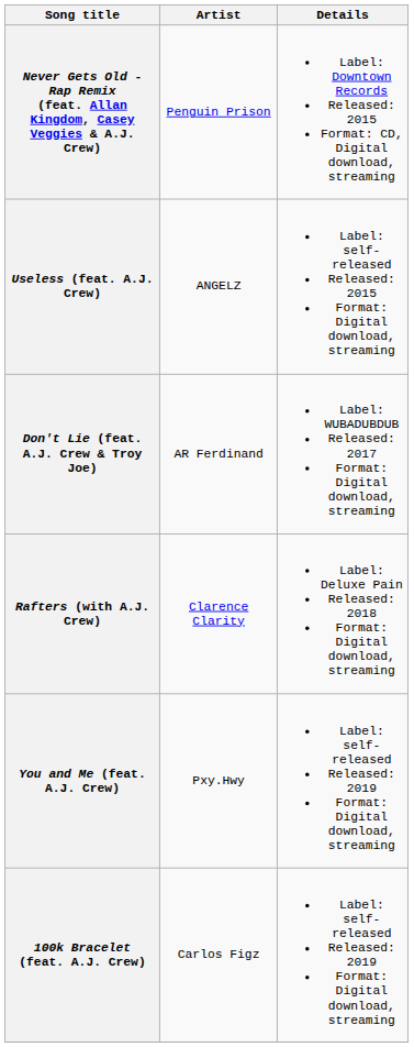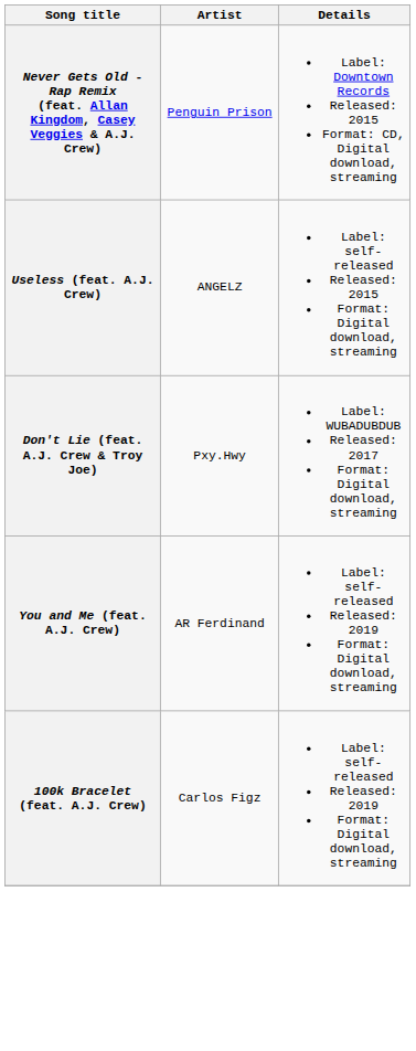Don't Lie (feat. A.J. Crew & Troy Joe) | Artist: AR Ferdinand -> Pxy.Hwy
- row: Rafters (with A.J. Crew) | Clarence Clarity | Label: Deluxe Pain Released: 2018 Format: Digital download, streaming
You and Me (feat. A.J. Crew) | Artist: Pxy.Hwy -> AR Ferdinand
